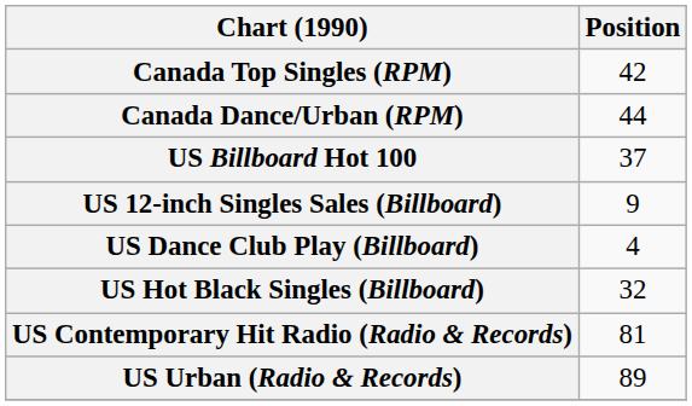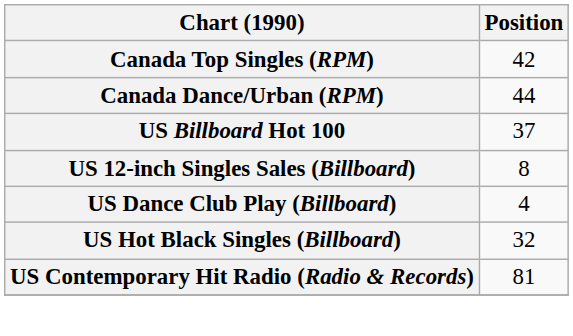US 12-inch Singles Sales (Billboard) | Position: 9 -> 8
- row: US Urban (Radio & Records) | 89
